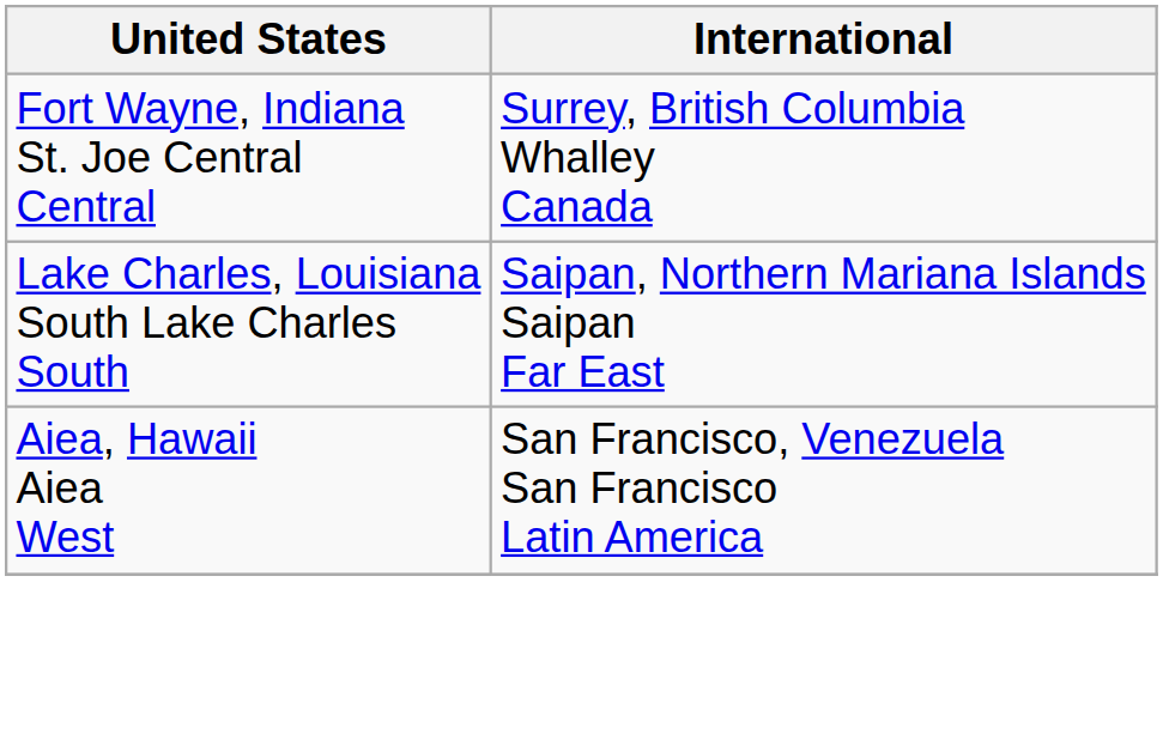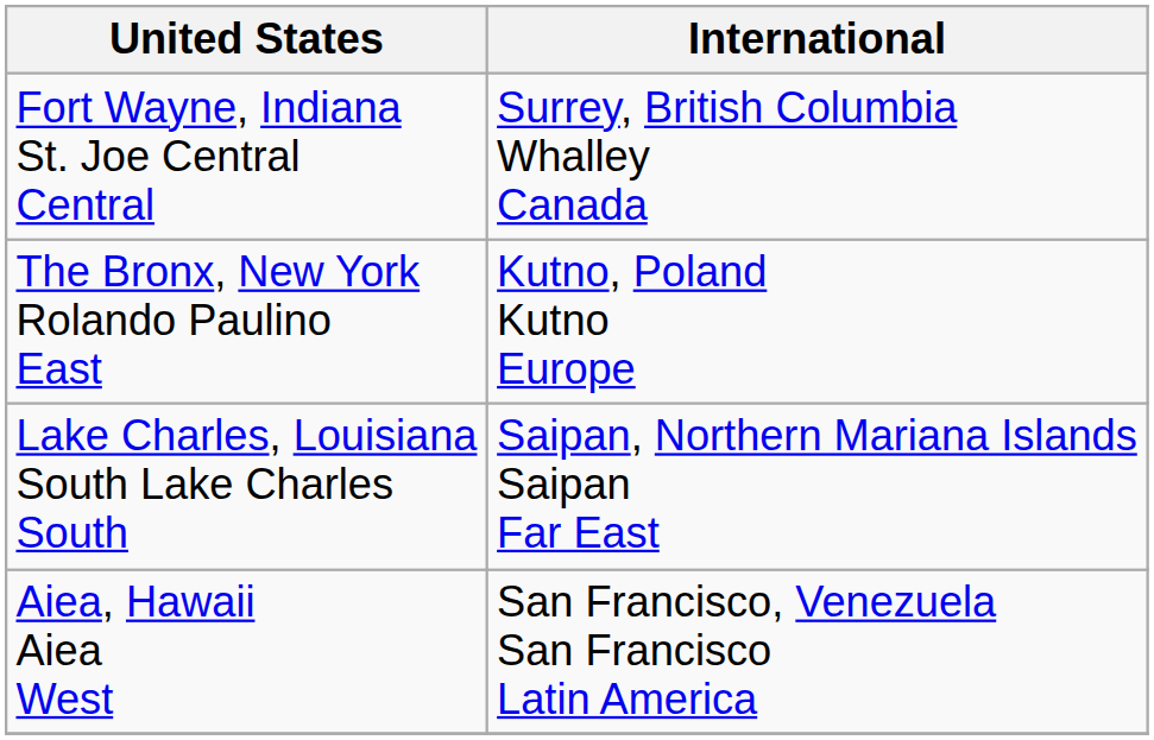+ row: The Bronx, New York Rolando Paulino East | Kutno, Poland Kutno Europe
